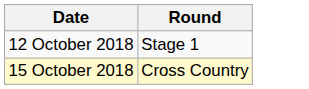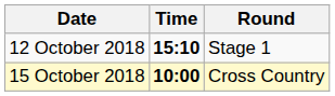+ column: Time | 15:10 | 10:00
